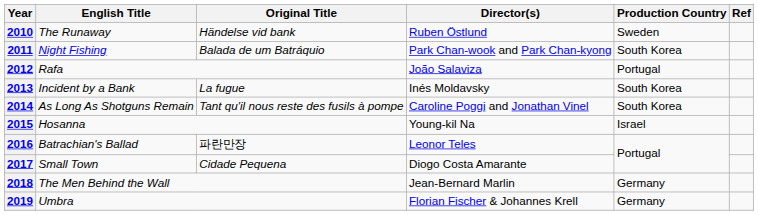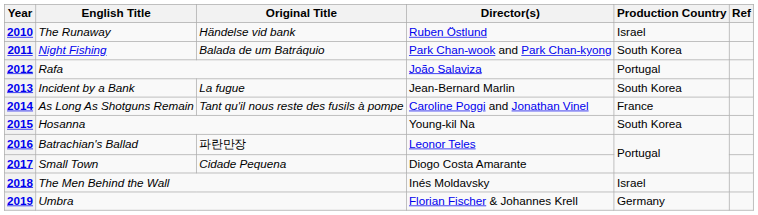2010 | Production Country: Sweden -> Israel
2013 | Director(s): Inés Moldavsky -> Jean-Bernard Marlin
2014 | Production Country: South Korea -> France
2015 | Production Country: Israel -> South Korea
2018 | Director(s): Jean-Bernard Marlin -> Inés Moldavsky
2018 | Production Country: Germany -> Israel
